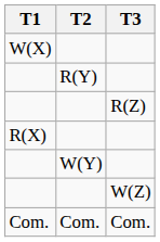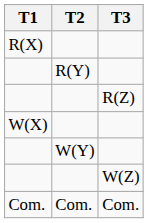rows swapped: R(X) <-> W(X)
